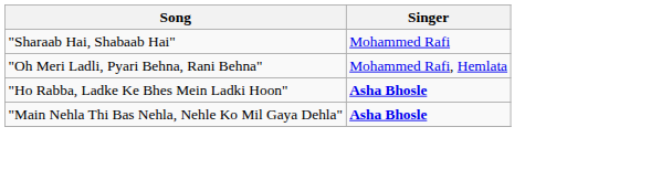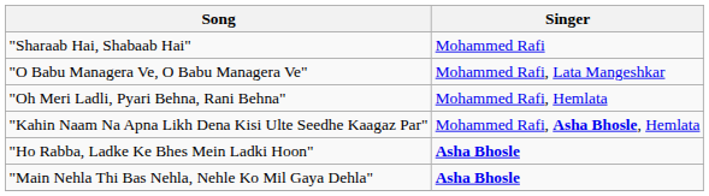+ row: "O Babu Managera Ve, O Babu Managera Ve" | Mohammed Rafi, Lata Mangeshkar
+ row: "Kahin Naam Na Apna Likh Dena Kisi Ulte Seedhe Kaagaz Par" | Mohammed Rafi, Asha Bhosle, Hemlata
